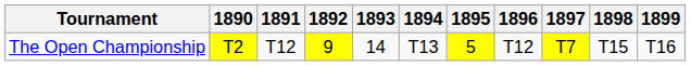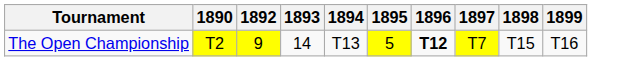- column: 1891 | T12
The Open Championship | 1896: normal -> bold
